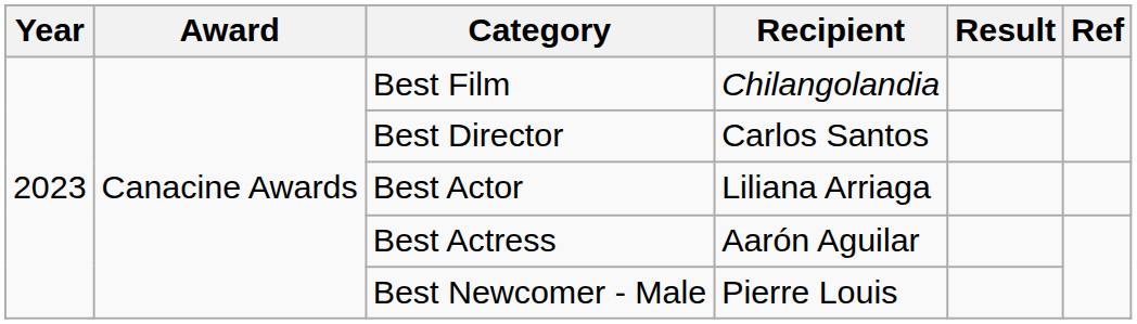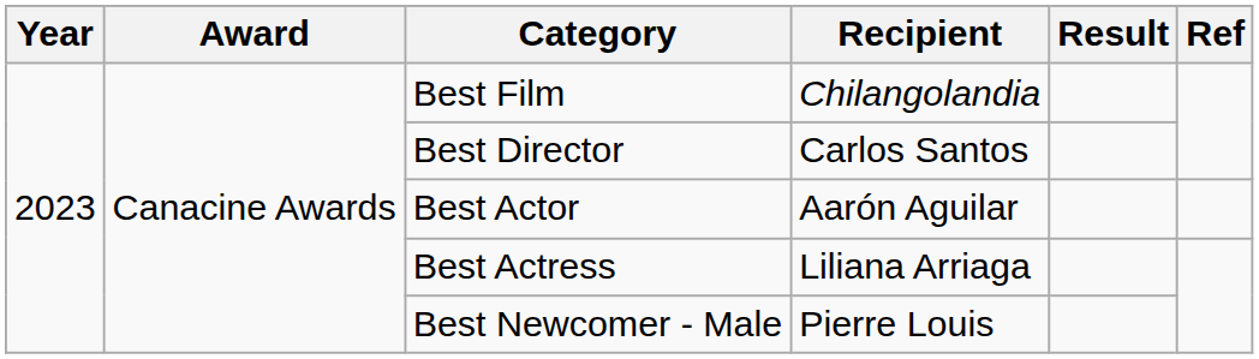Best Actor | Recipient: Liliana Arriaga -> Aarón Aguilar
Best Actress | Recipient: Aarón Aguilar -> Liliana Arriaga
